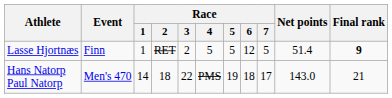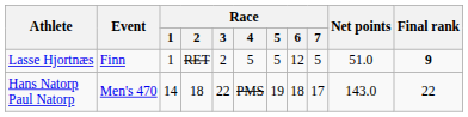Lasse Hjortnæs | Net points: 51.4 -> 51.0
Hans Natorp Paul Natorp | Final rank: 21 -> 22
